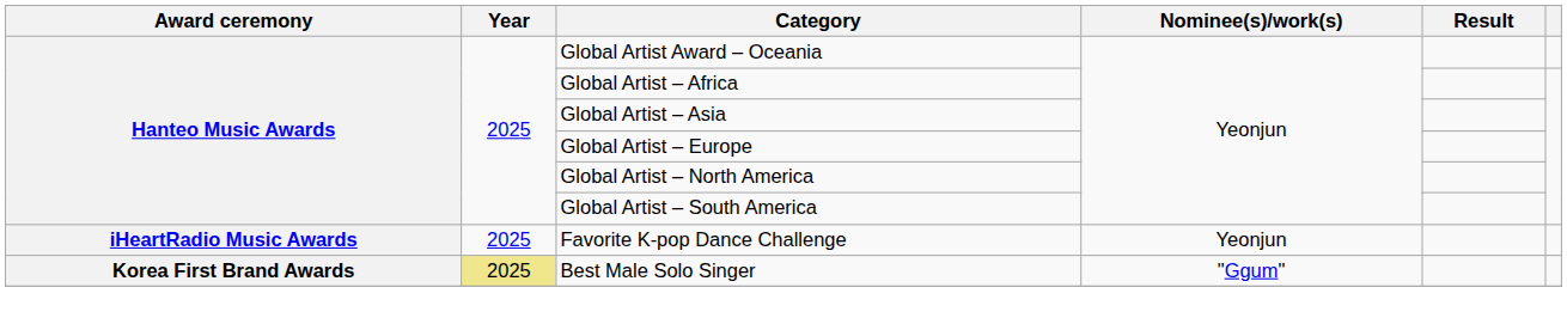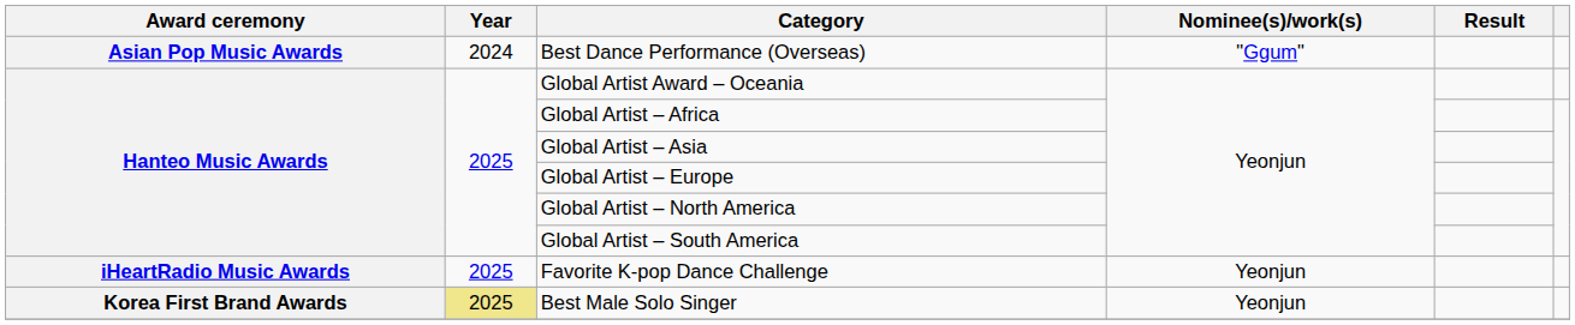+ row: Asian Pop Music Awards | 2024 | Best Dance Performance (Overseas) | "Ggum"
Best Male Solo Singer | Nominee(s)/work(s): "Ggum" -> Yeonjun
